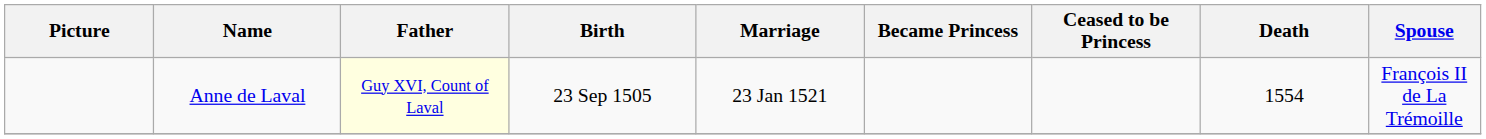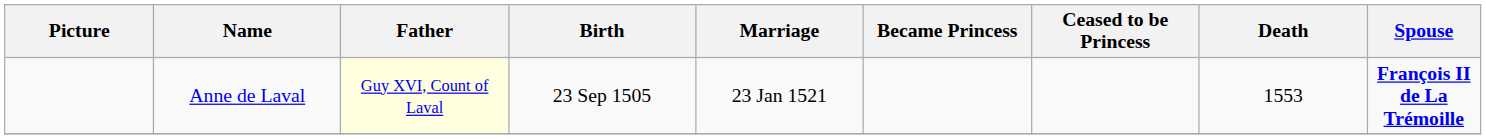Anne de Laval | Death: 1554 -> 1553
Anne de Laval | Spouse: normal -> bold
